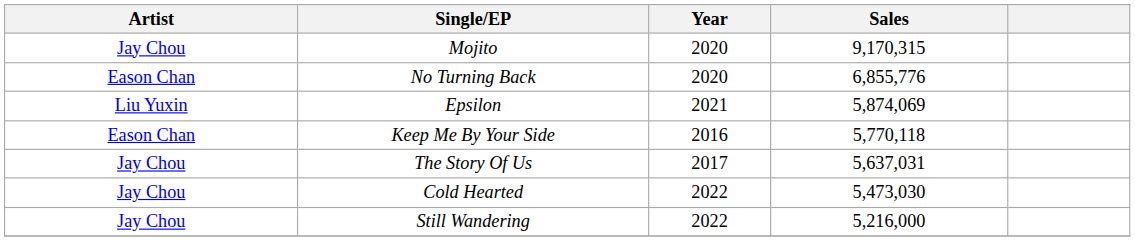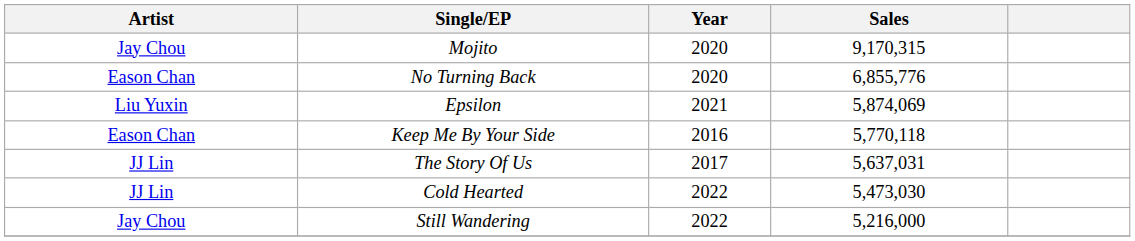The Story Of Us | Artist: Jay Chou -> JJ Lin
Cold Hearted | Artist: Jay Chou -> JJ Lin
